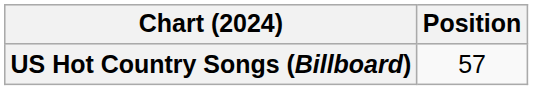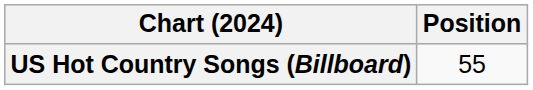US Hot Country Songs (Billboard) | Position: 57 -> 55
